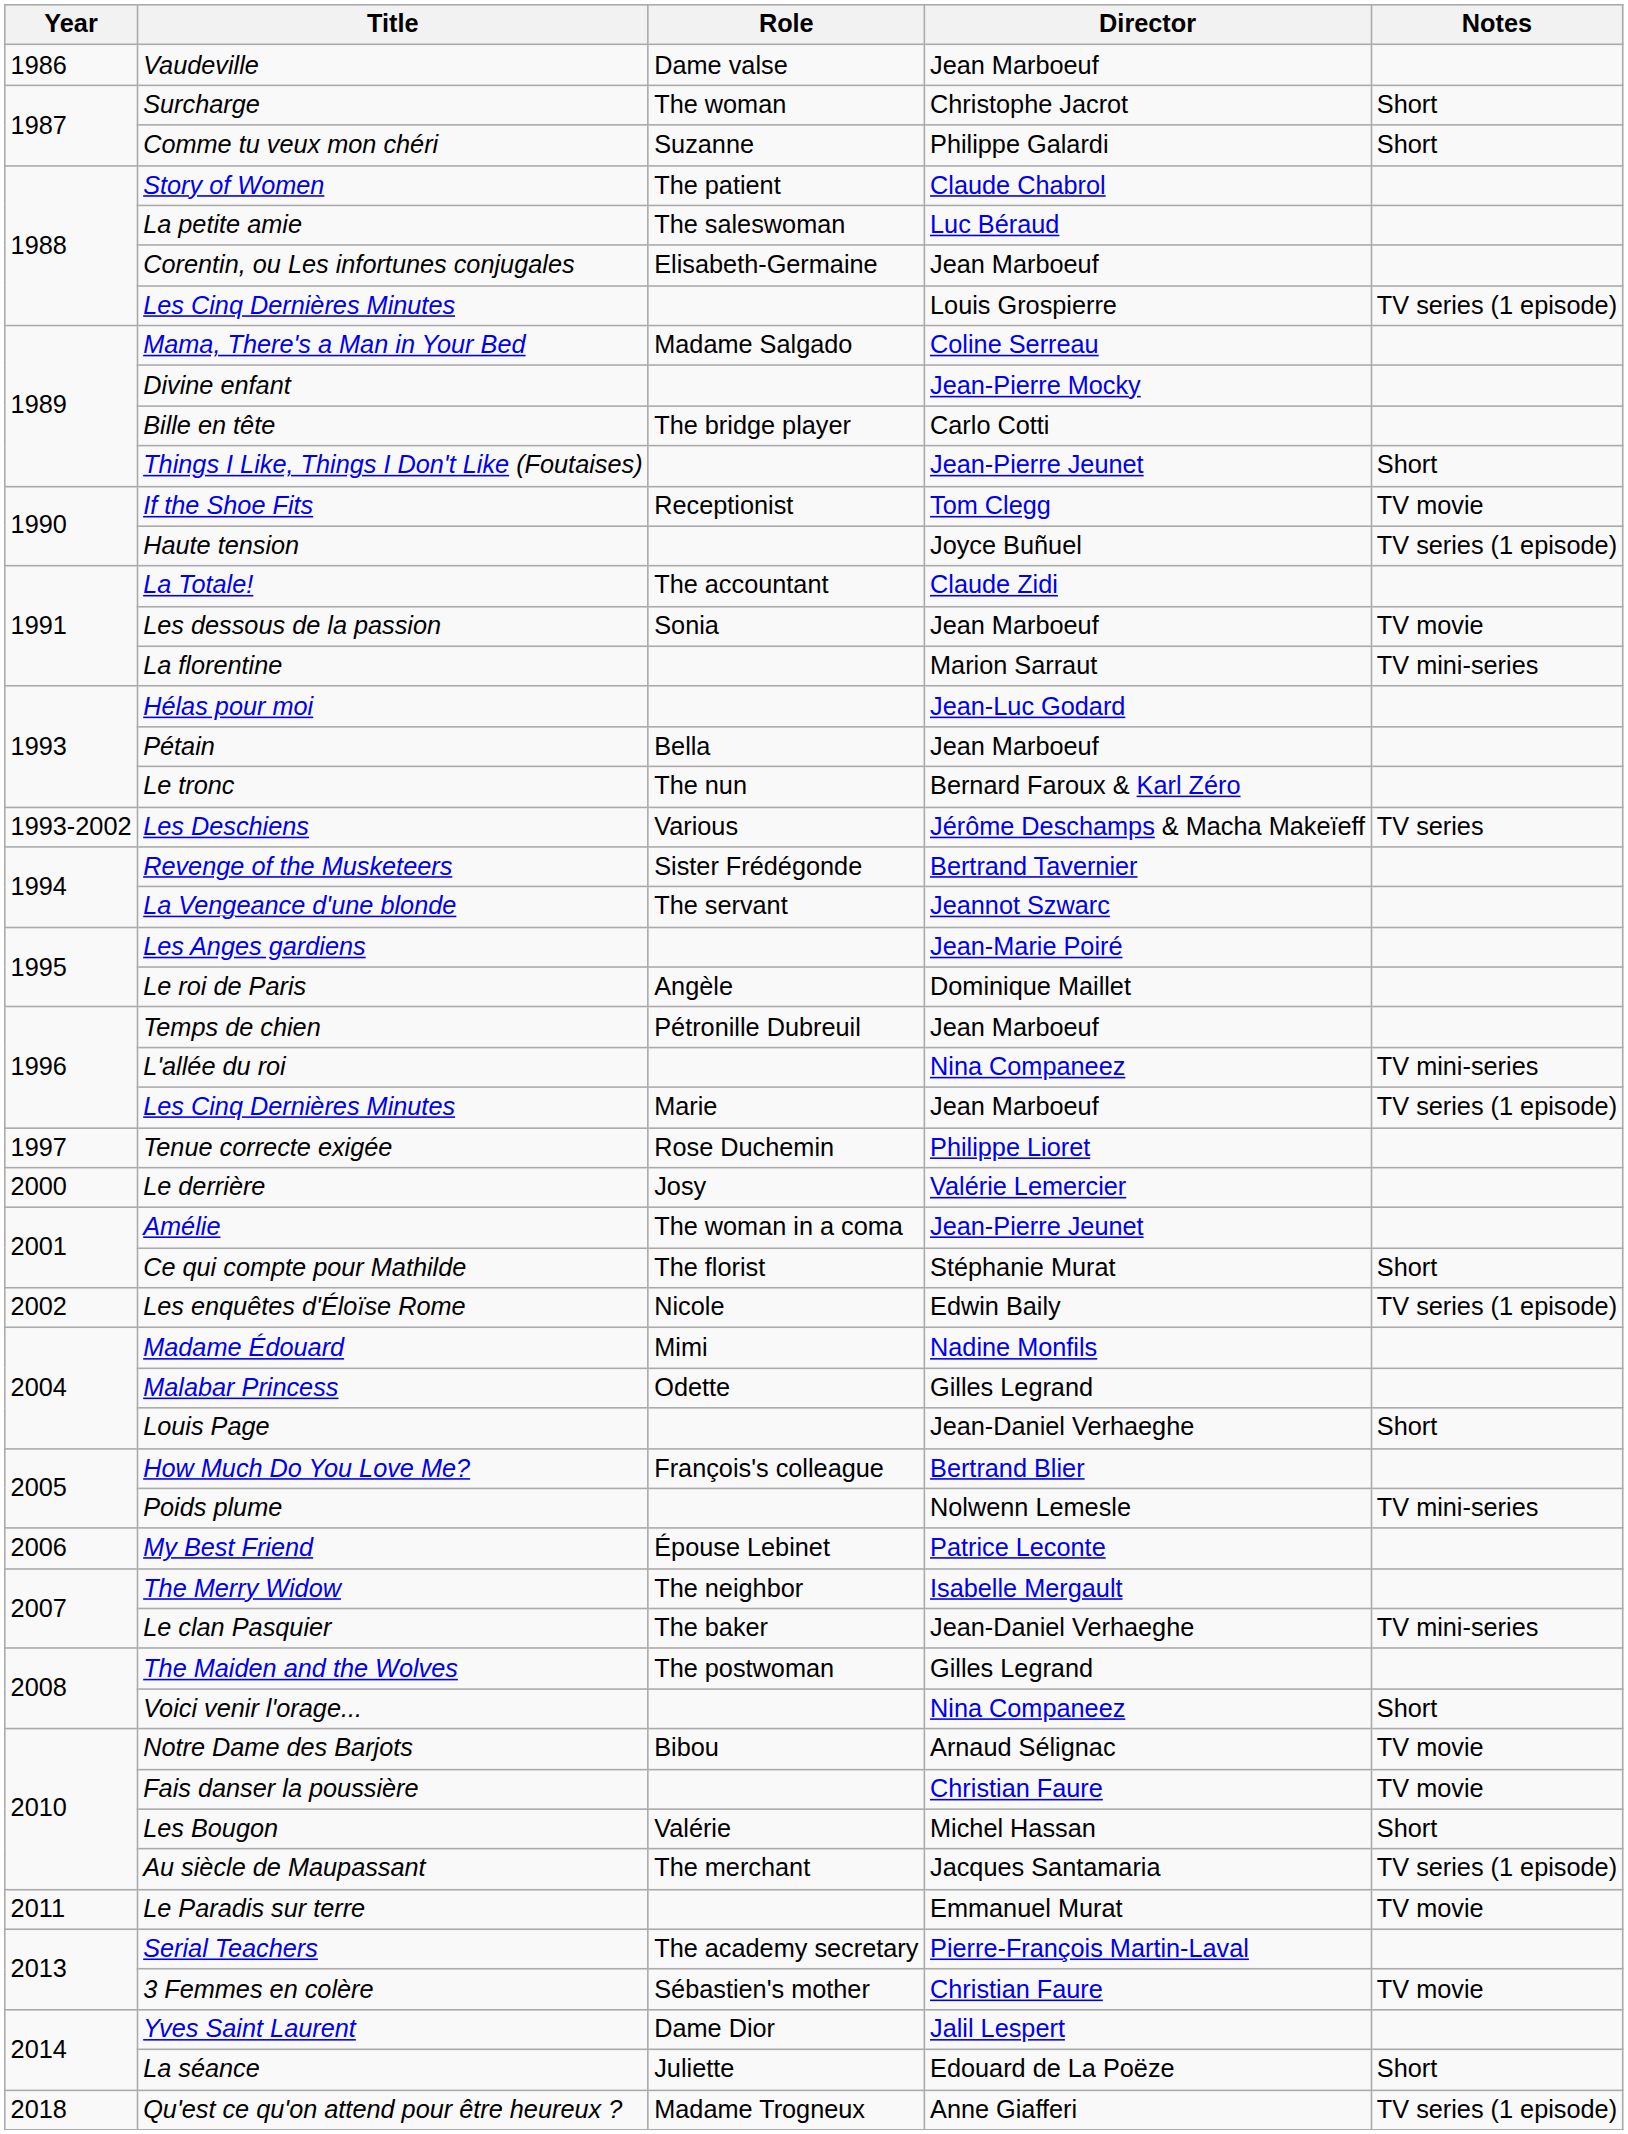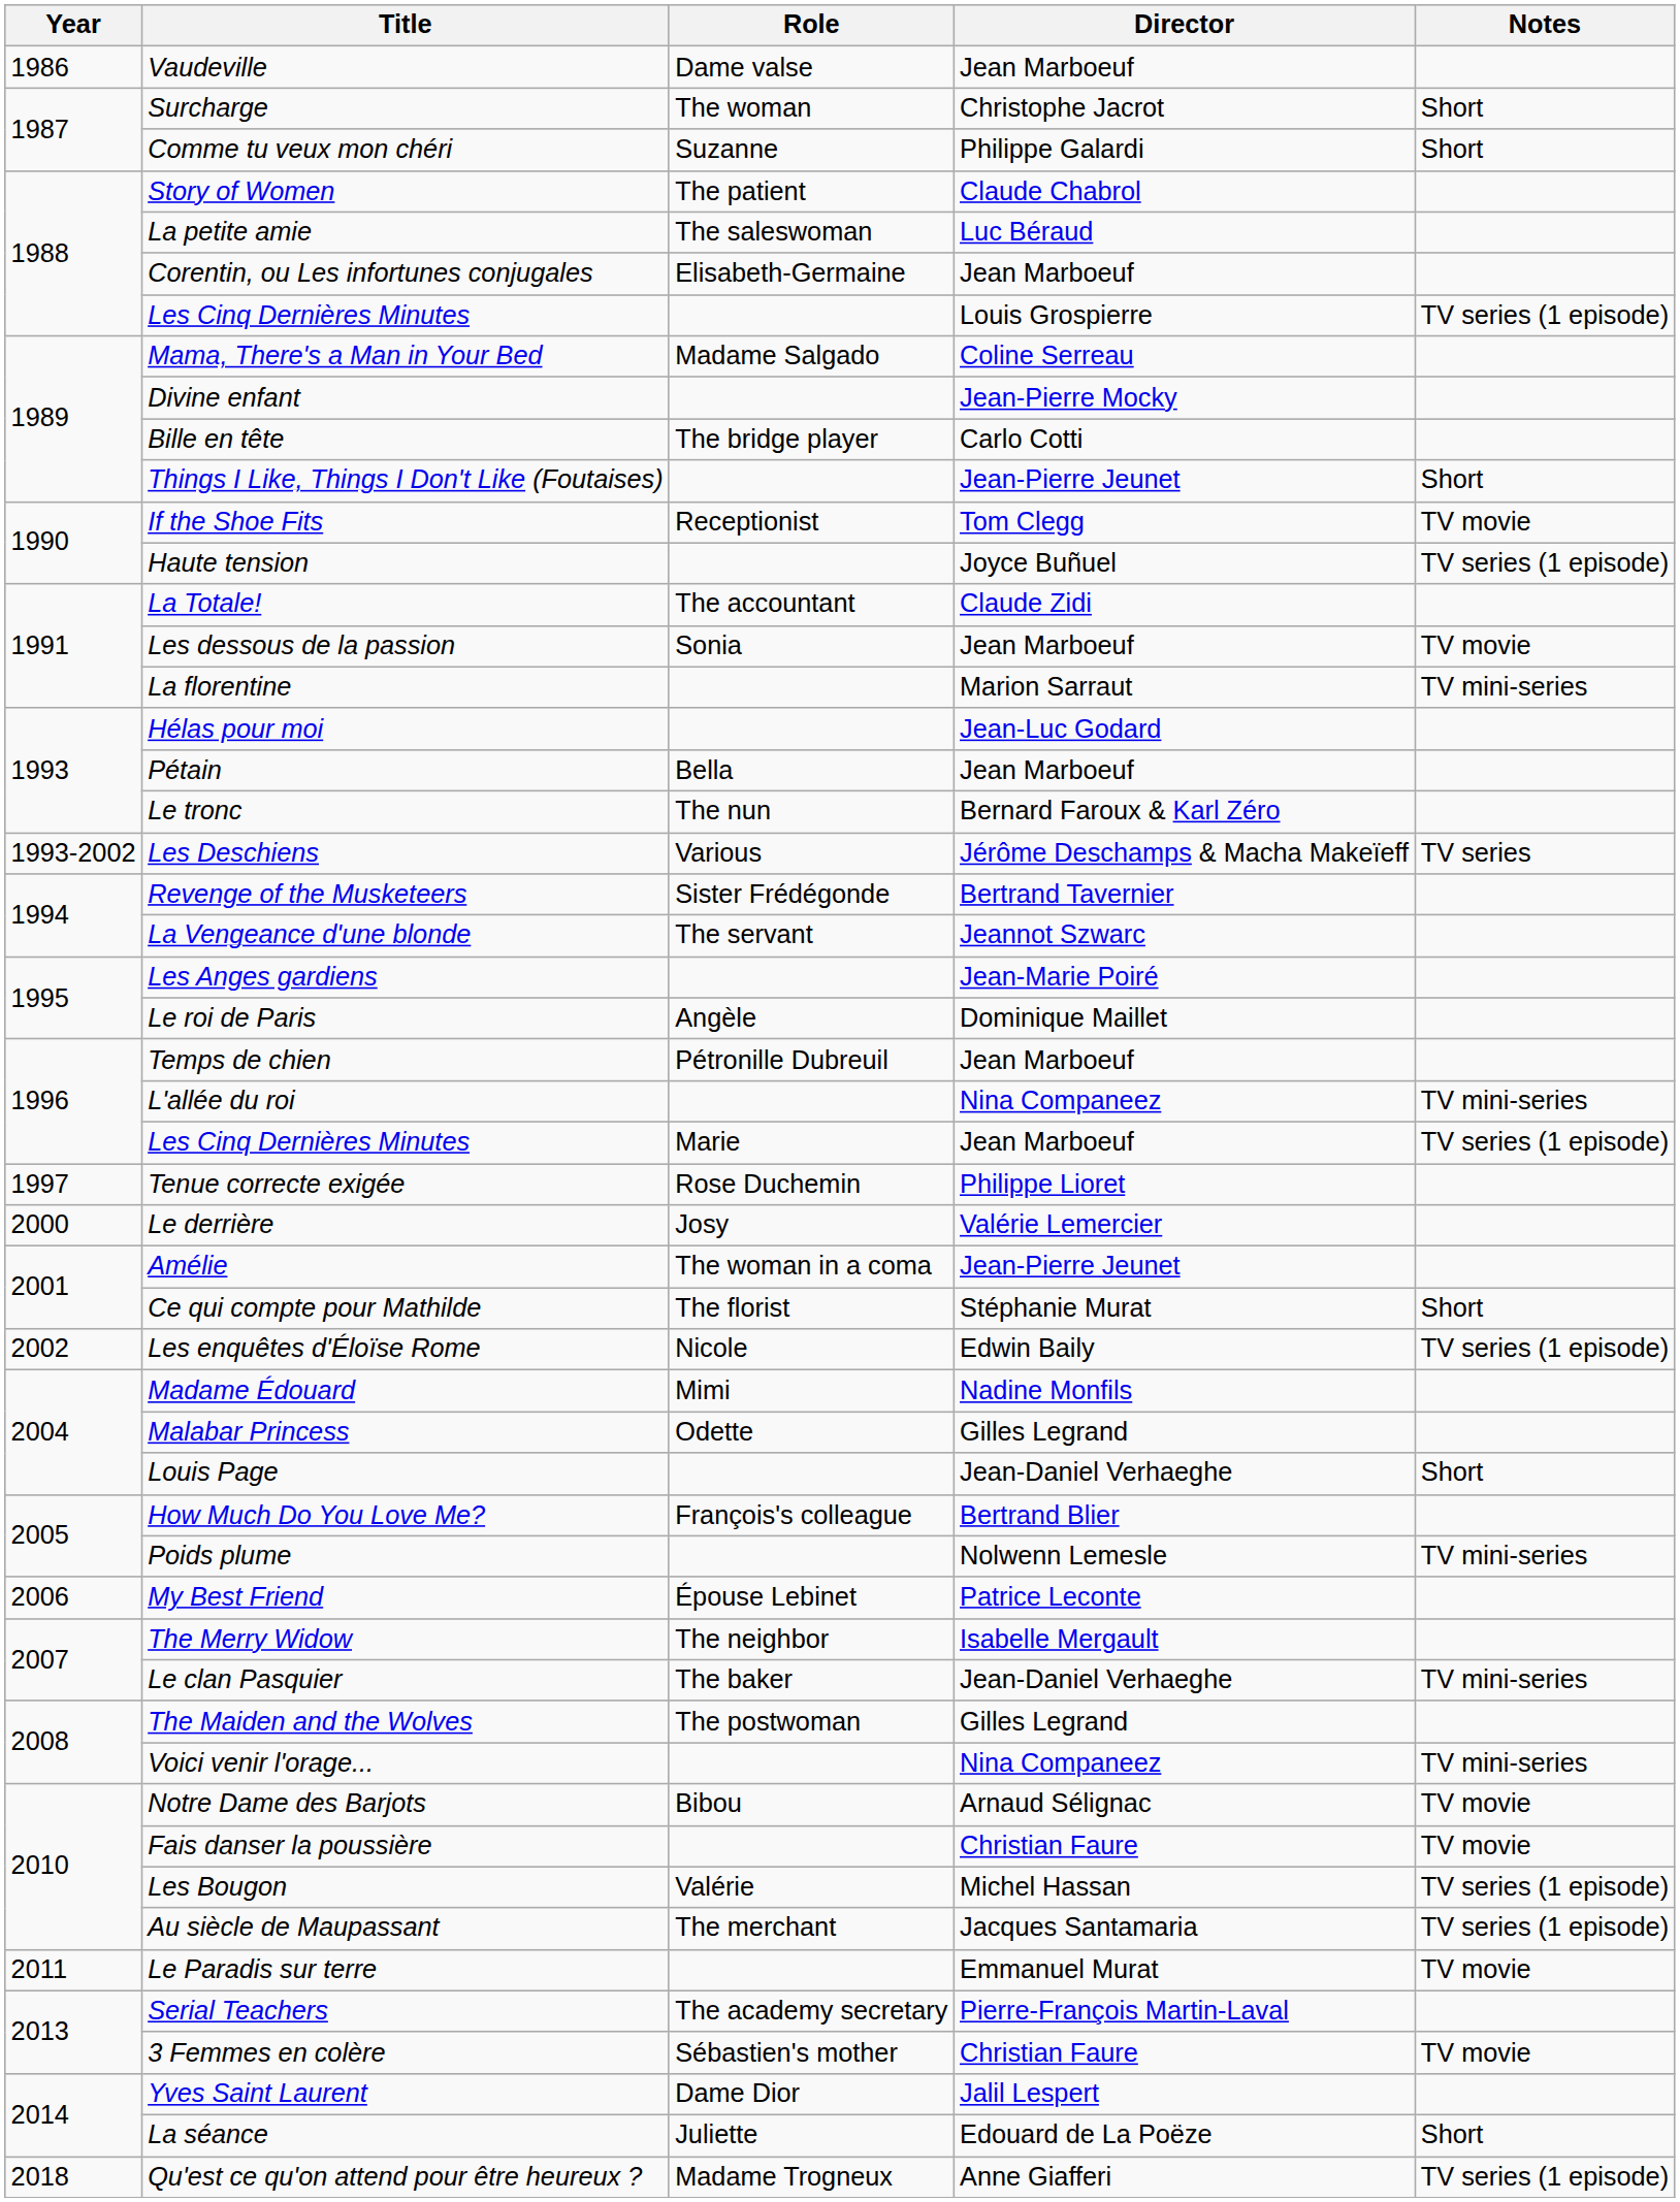Voici venir l'orage... | Notes: Short -> TV mini-series
Les Bougon | Notes: Short -> TV series (1 episode)
